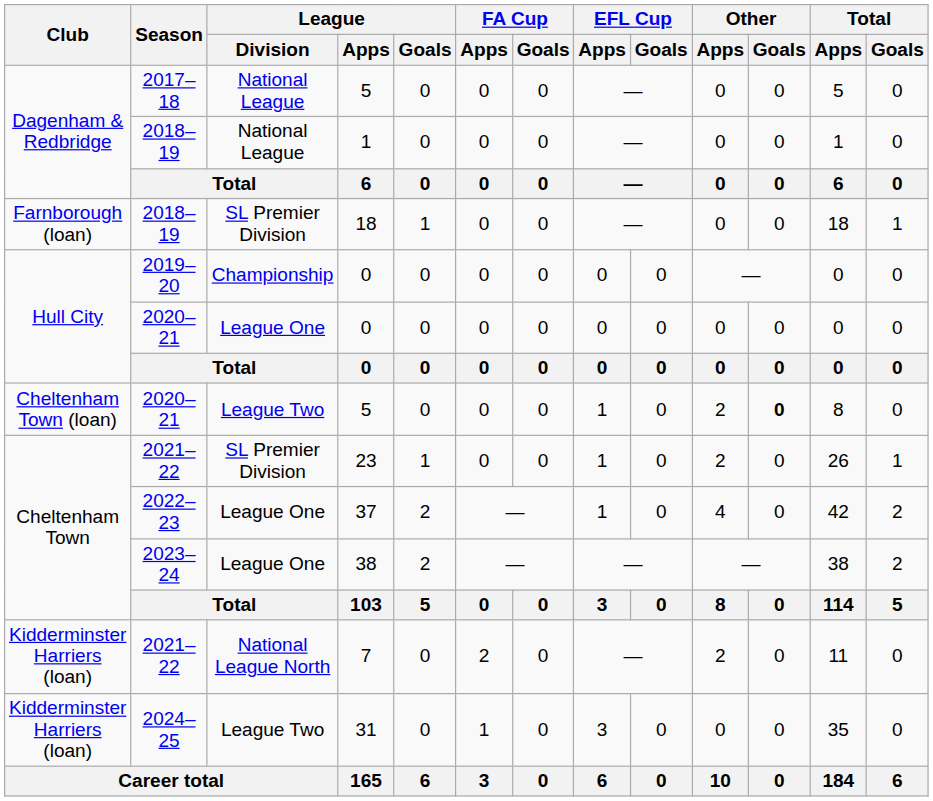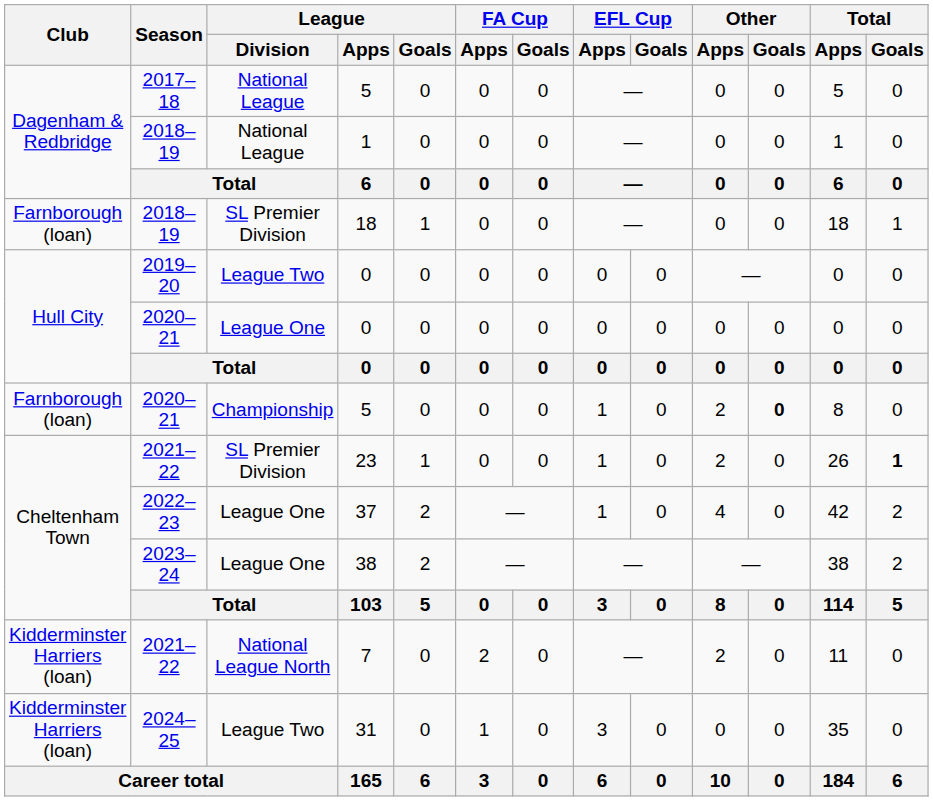2019–20 / 0 | League / Division: Championship -> League Two
2020–21 / 5 | Club: Cheltenham Town (loan) -> Farnborough (loan)
2020–21 / 5 | League / Division: League Two -> Championship
23 | Total / Goals: normal -> bold
